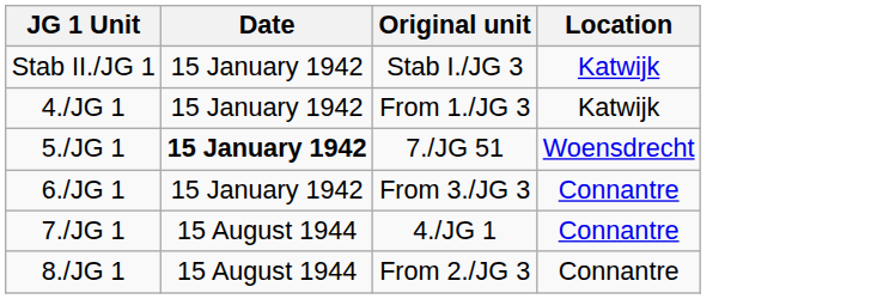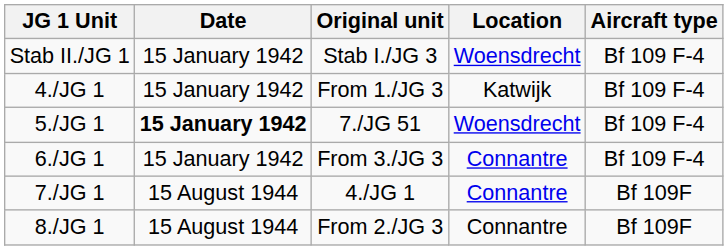+ column: Aircraft type | Bf 109 F-4 | Bf 109 F-4 | Bf 109 F-4 | Bf 109 F-4 | Bf 109F | Bf 109F
Stab II./JG 1 | Location: Katwijk -> Woensdrecht
